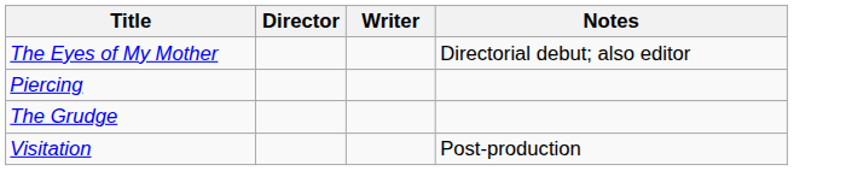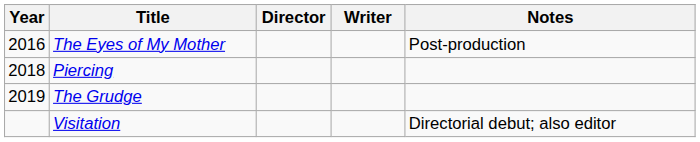+ column: Year | 2016 | 2018 | 2019
The Eyes of My Mother | Notes: Directorial debut; also editor -> Post-production
Visitation | Notes: Post-production -> Directorial debut; also editor
